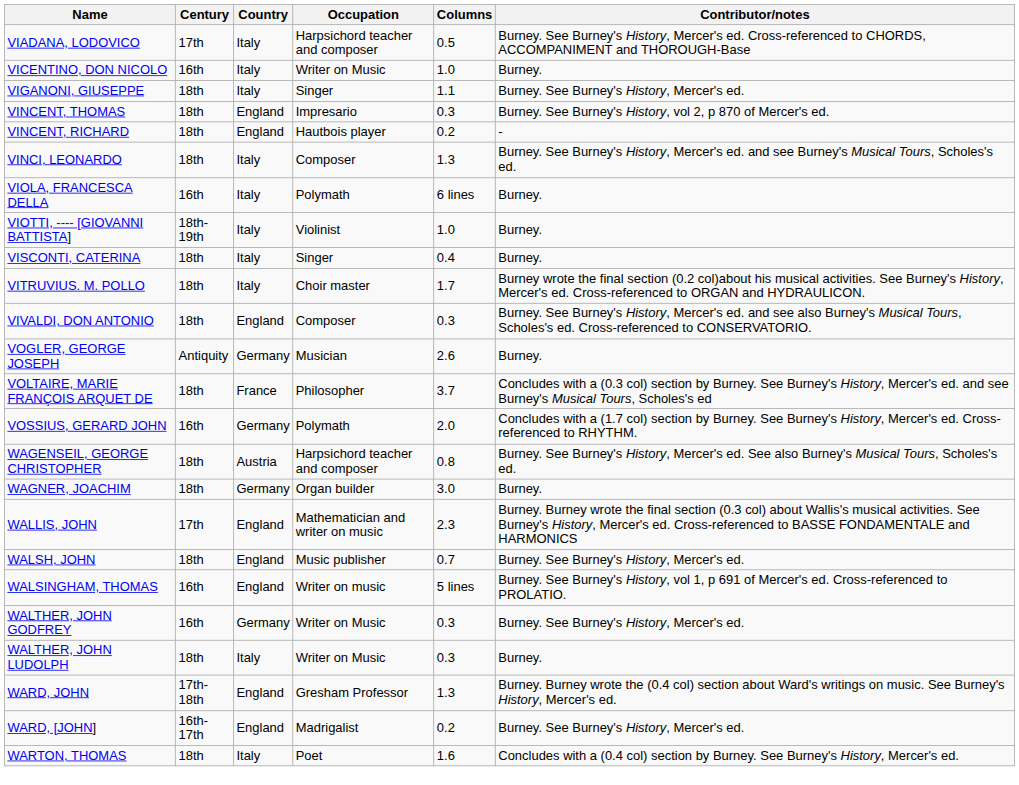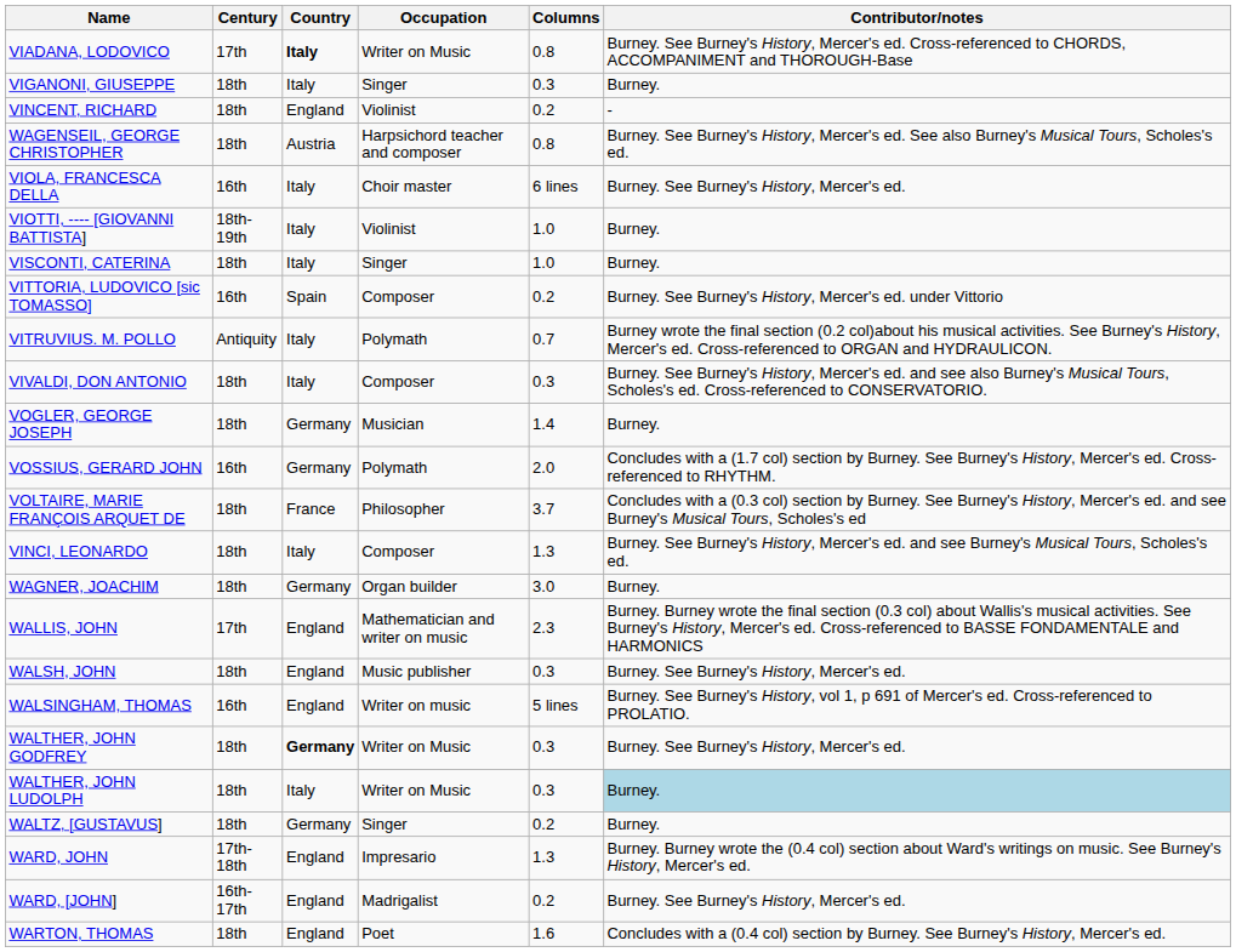VIADANA, LODOVICO | Country: normal -> bold
VIADANA, LODOVICO | Occupation: Harpsichord teacher and composer -> Writer on Music
VIADANA, LODOVICO | Columns: 0.5 -> 0.8
- row: VICENTINO, DON NICOLO | 16th | Italy | Writer on Music | 1.0 | Burney.
VIGANONI, GIUSEPPE | Columns: 1.1 -> 0.3
VIGANONI, GIUSEPPE | Contributor/notes: Burney. See Burney's History, Mercer's ed. -> Burney.
- row: VINCENT, THOMAS | 18th | England | Impresario | 0.3 | Burney. See Burney's History, vol 2, p 870 of Mercer's ed.
VINCENT, RICHARD | Occupation: Hautbois player -> Violinist
rows swapped: VINCI, LEONARDO <-> WAGENSEIL, GEORGE CHRISTOPHER
VIOLA, FRANCESCA DELLA | Occupation: Polymath -> Choir master
VIOLA, FRANCESCA DELLA | Contributor/notes: Burney. -> Burney. See Burney's History, Mercer's ed.
VISCONTI, CATERINA | Columns: 0.4 -> 1.0
+ row: VITTORIA, LUDOVICO [sic TOMASSO] | 16th | Spain | Composer | 0.2 | Burney. See Burney's History, Mercer's ed. under Vittorio
VITRUVIUS. M. POLLO | Century: 18th -> Antiquity
VITRUVIUS. M. POLLO | Occupation: Choir master -> Polymath
VITRUVIUS. M. POLLO | Columns: 1.7 -> 0.7
VIVALDI, DON ANTONIO | Country: England -> Italy
VOGLER, GEORGE JOSEPH | Century: Antiquity -> 18th
VOGLER, GEORGE JOSEPH | Columns: 2.6 -> 1.4
rows swapped: VOLTAIRE, MARIE FRANÇOIS ARQUET DE <-> VOSSIUS, GERARD JOHN
WALSH, JOHN | Columns: 0.7 -> 0.3
WALTHER, JOHN GODFREY | Century: 16th -> 18th
WALTHER, JOHN GODFREY | Country: normal -> bold
WALTHER, JOHN LUDOLPH | Contributor/notes: no background -> lightblue background
+ row: WALTZ, [GUSTAVUS] | 18th | Germany | Singer | 0.2 | Burney.
WARD, JOHN | Occupation: Gresham Professor -> Impresario
WARTON, THOMAS | Country: Italy -> England
